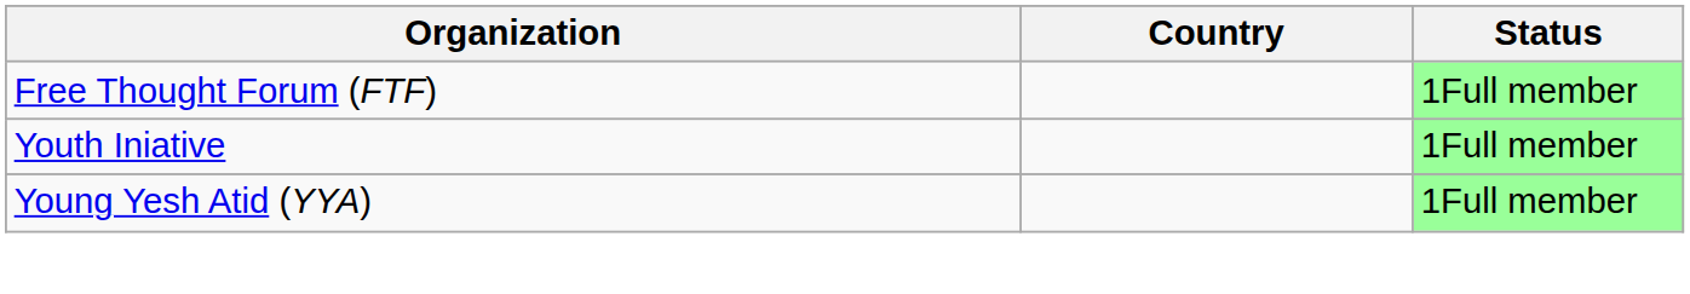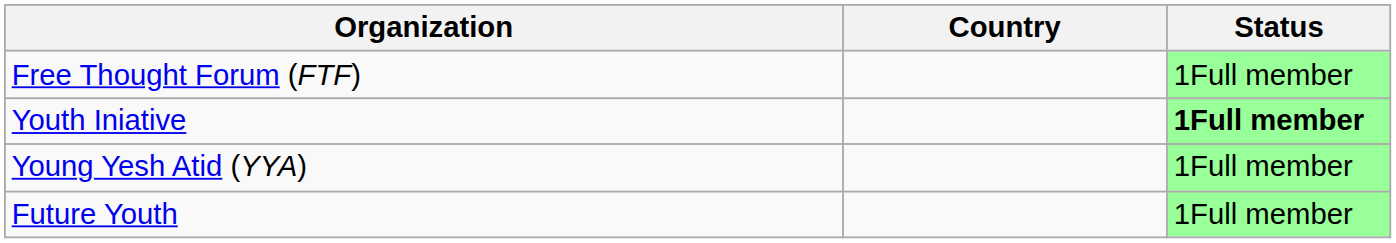Youth Iniative | Status: normal -> bold
+ row: Future Youth | 1Full member
